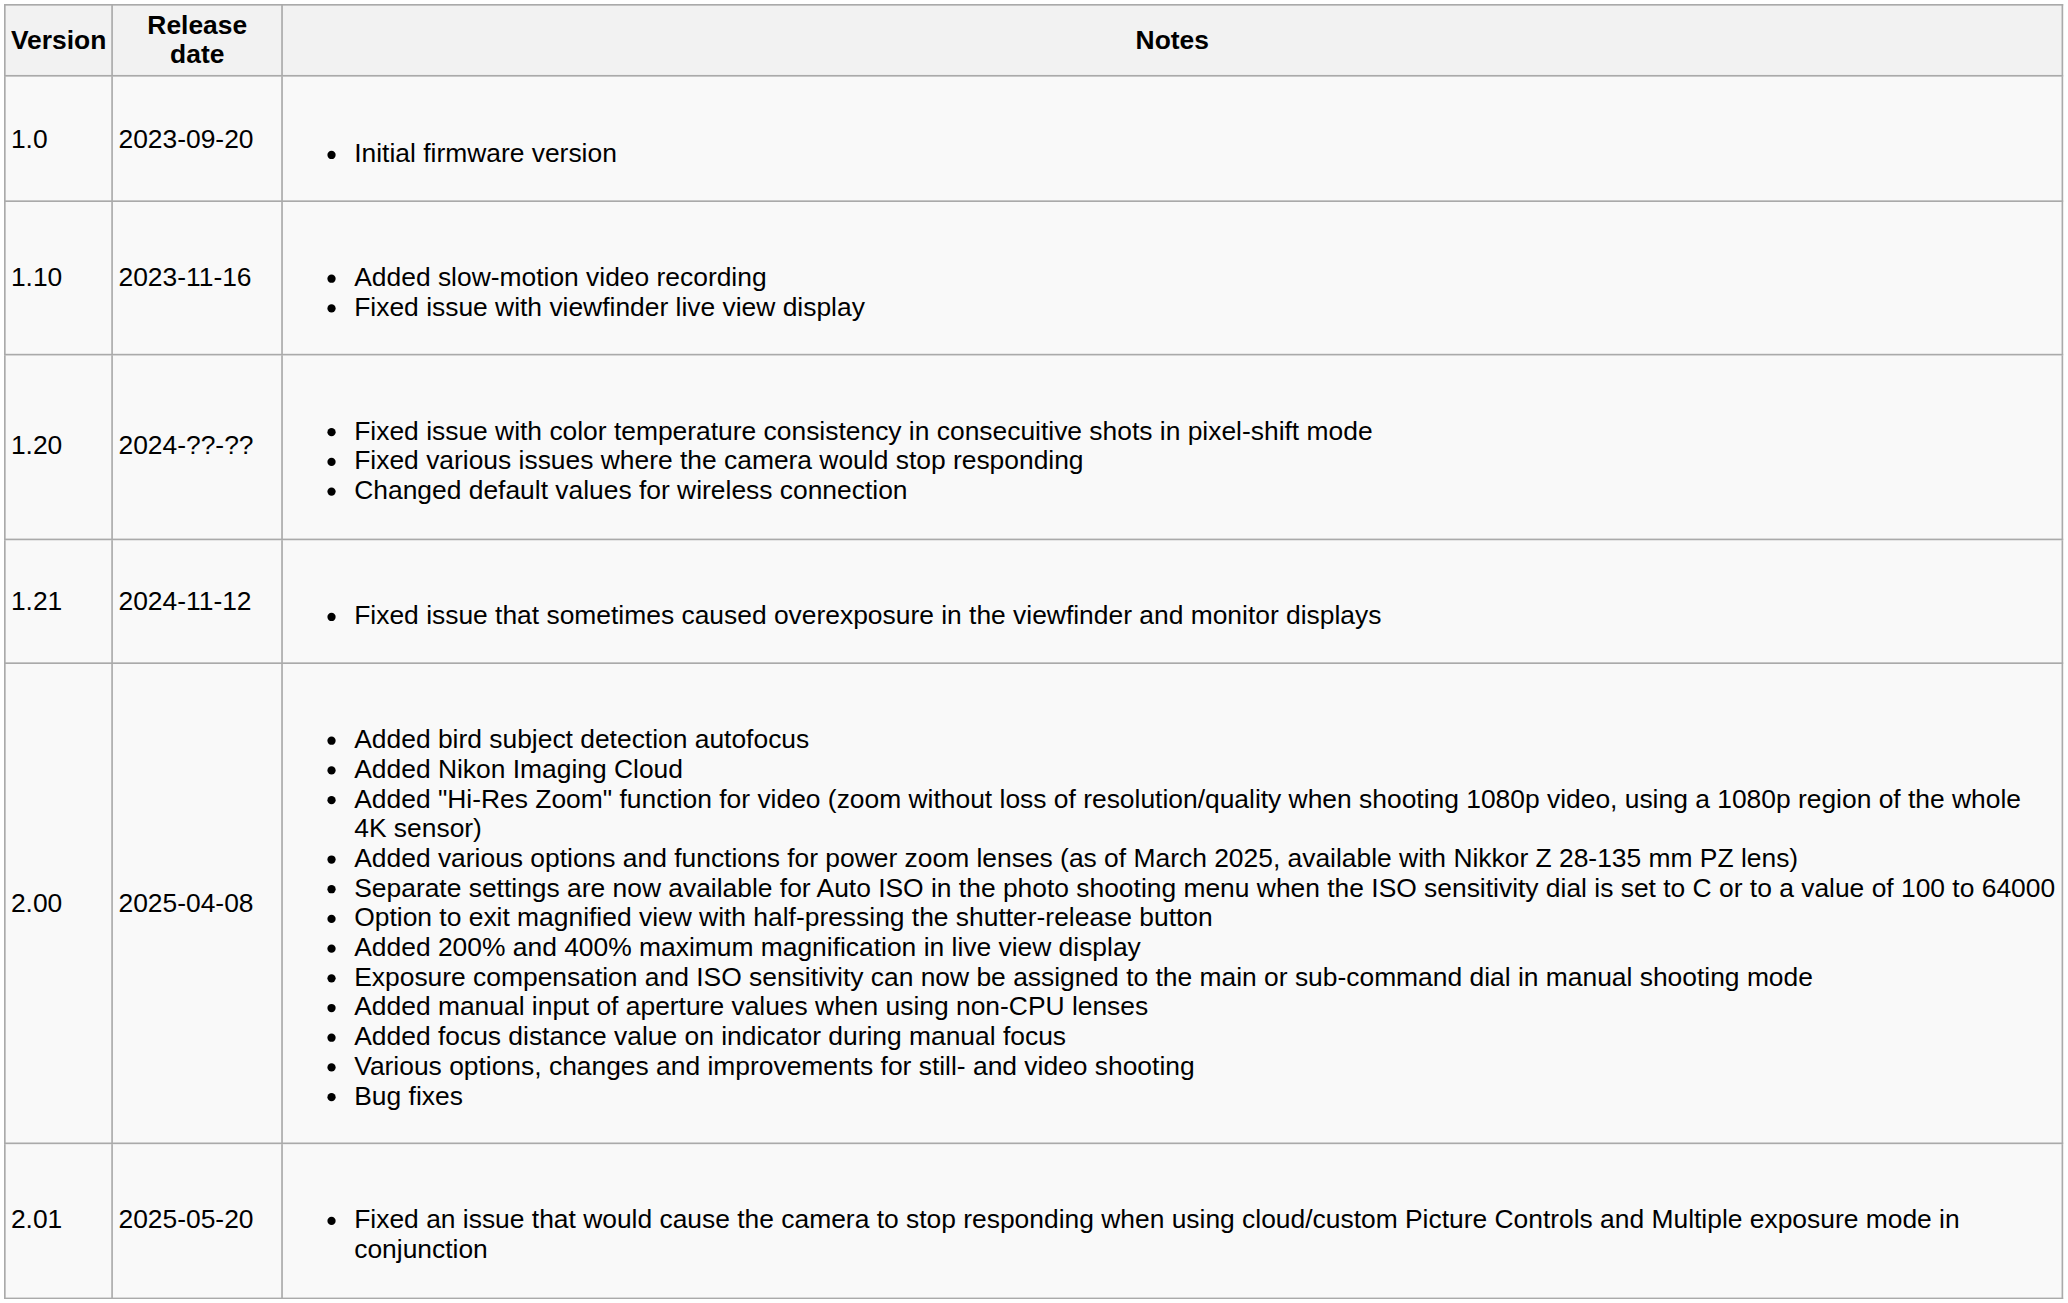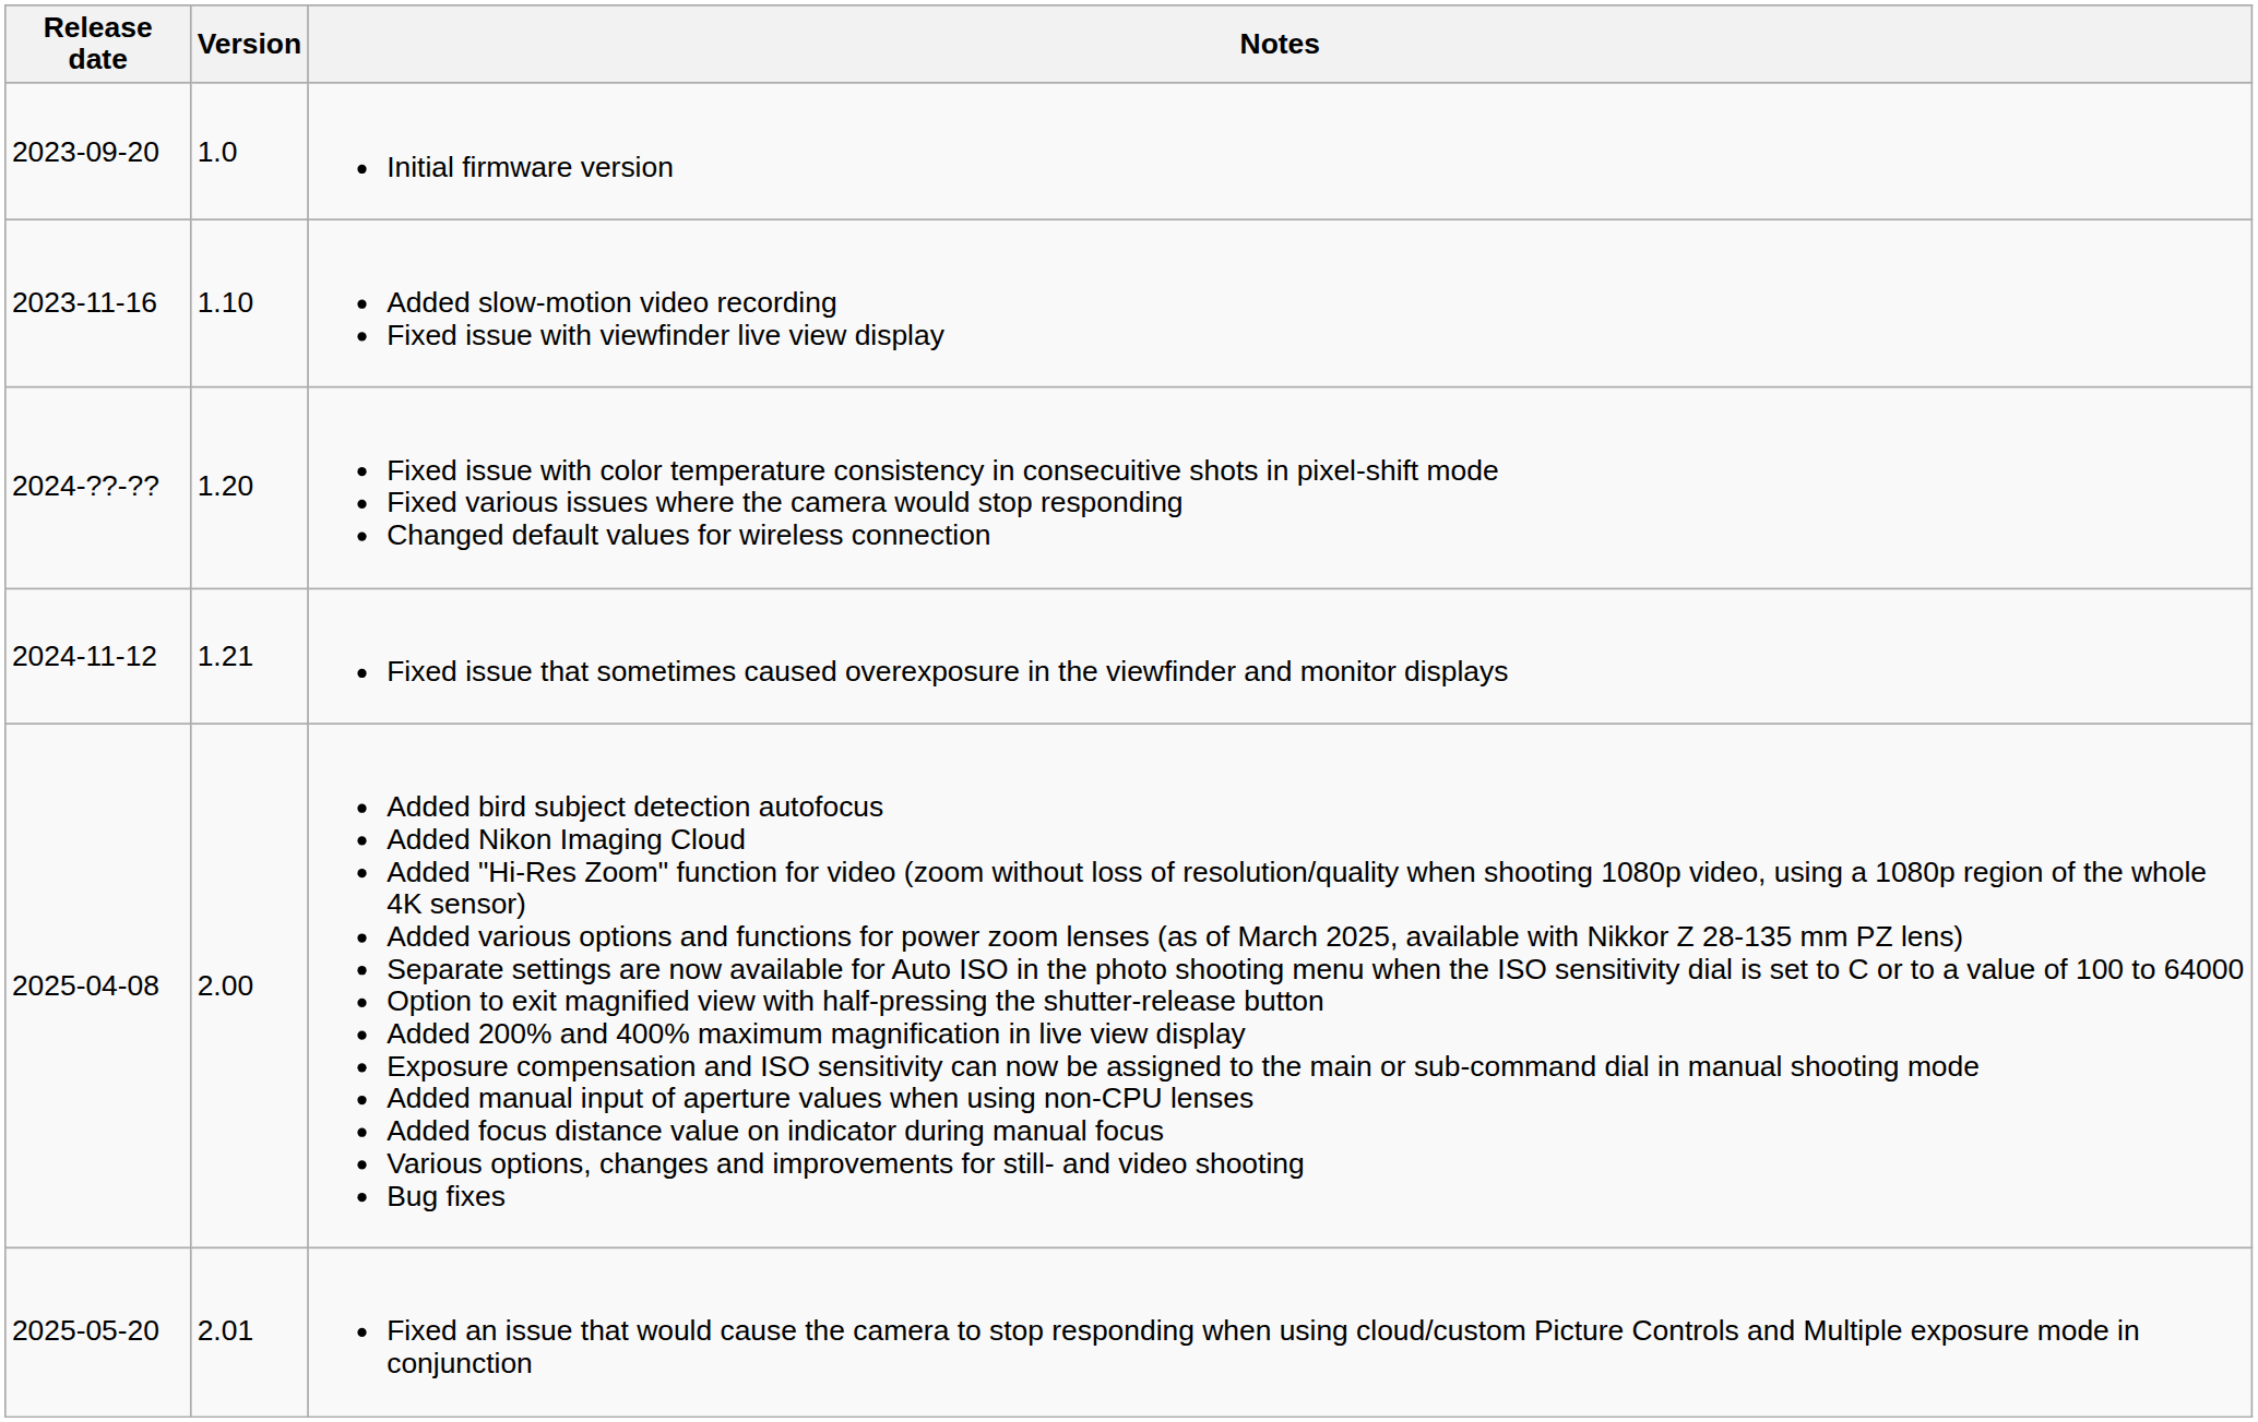columns swapped: Version <-> Release date
